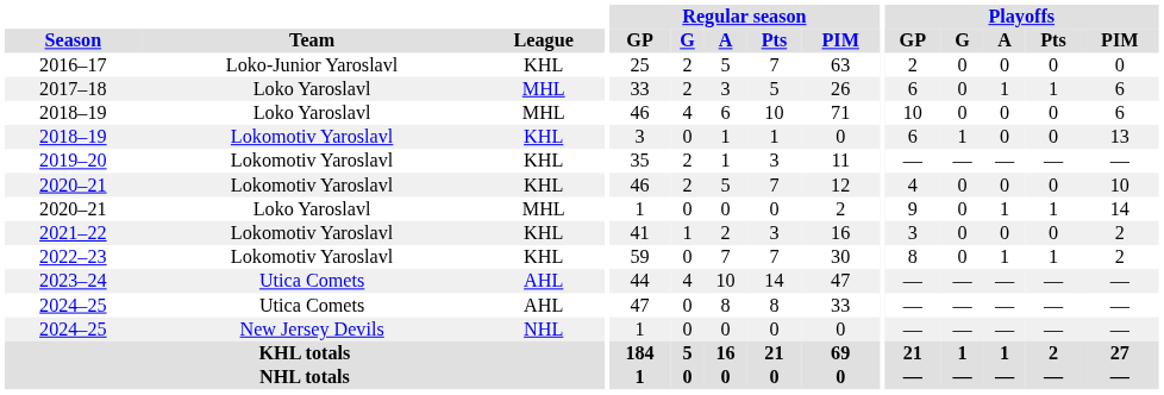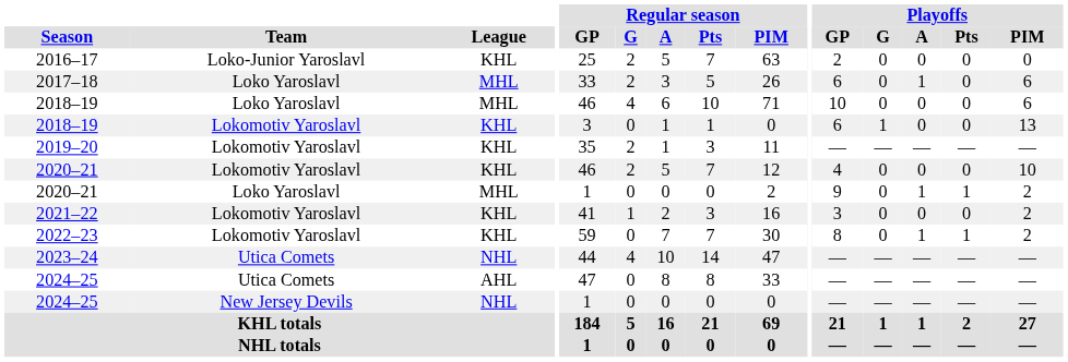2017–18 | Playoffs / Pts: 1 -> 0
2020–21 / Loko Yaroslavl | Playoffs / PIM: 14 -> 2
2023–24 | League: AHL -> NHL
